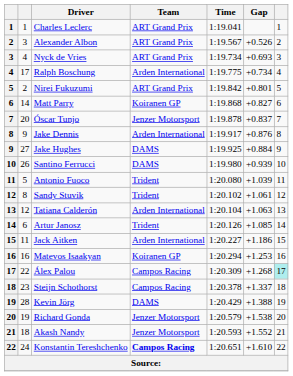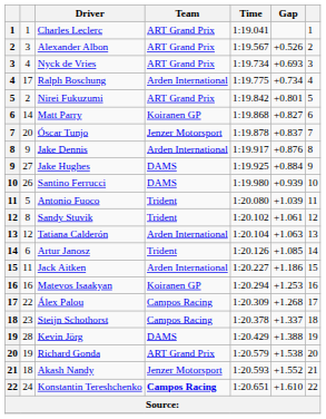Álex Palou | column 7: paleturquoise background -> no background
Richard Gonda | Team: Jenzer Motorsport -> ART Grand Prix
